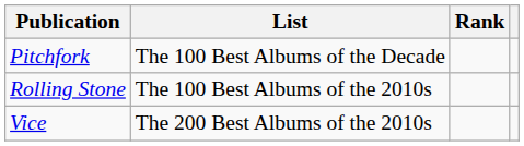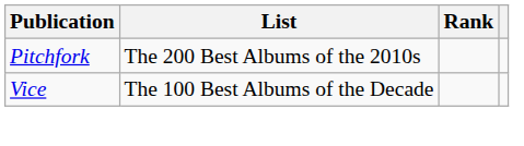Pitchfork | List: The 100 Best Albums of the Decade -> The 200 Best Albums of the 2010s
- row: Rolling Stone | The 100 Best Albums of the 2010s
Vice | List: The 200 Best Albums of the 2010s -> The 100 Best Albums of the Decade
